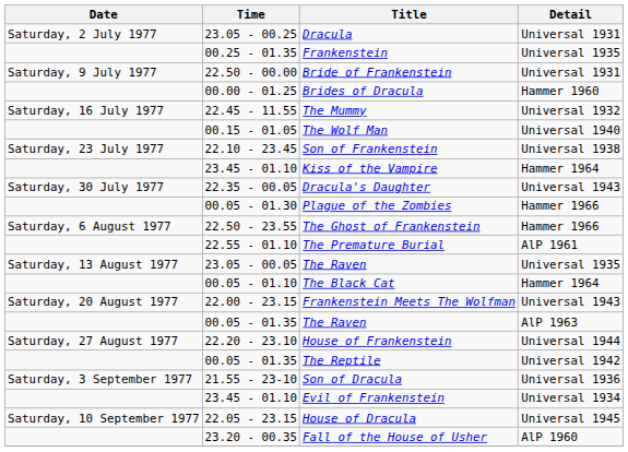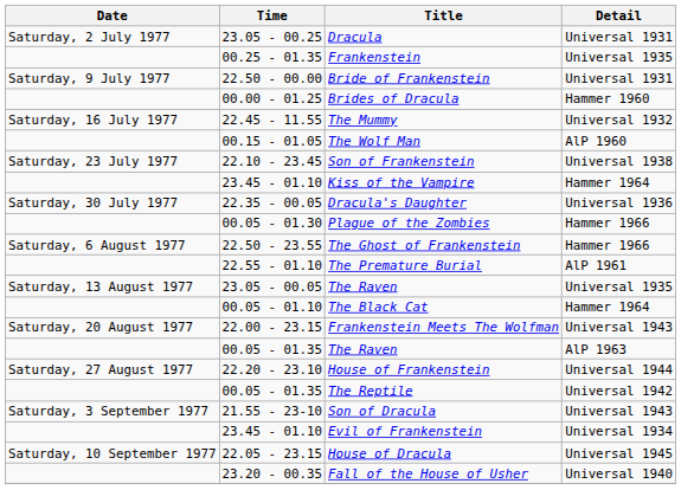The Wolf Man | Detail: Universal 1940 -> AlP 1960
Dracula's Daughter | Detail: Universal 1943 -> Universal 1936
Son of Dracula | Detail: Universal 1936 -> Universal 1943
Fall of the House of Usher | Detail: AlP 1960 -> Universal 1940
